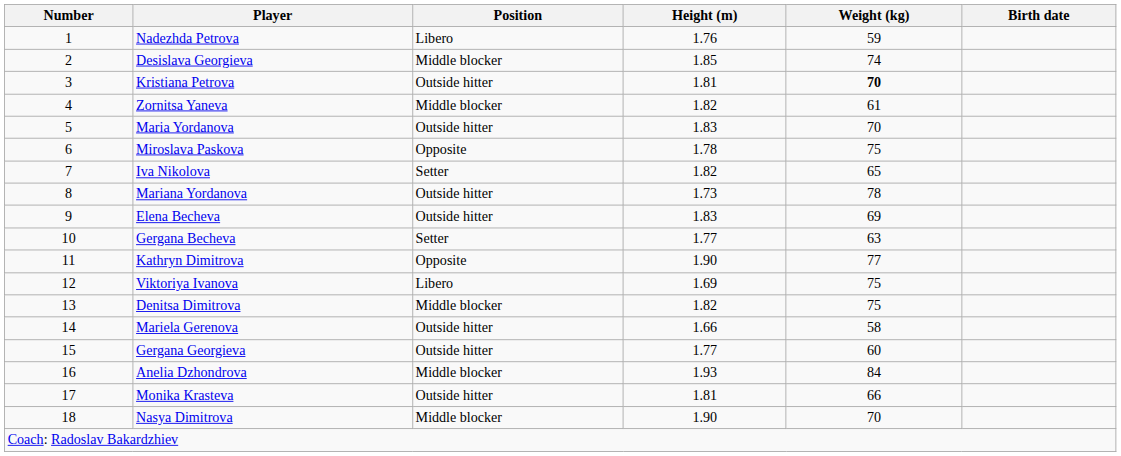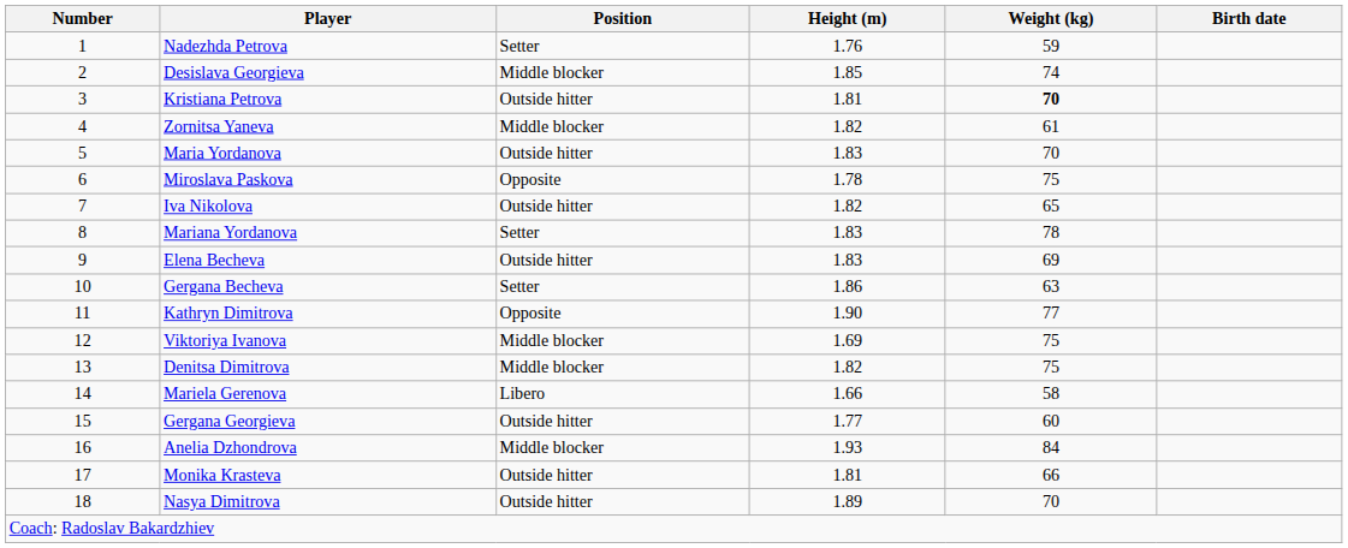Nadezhda Petrova | Position: Libero -> Setter
Iva Nikolova | Position: Setter -> Outside hitter
Mariana Yordanova | Position: Outside hitter -> Setter
Mariana Yordanova | Height (m): 1.73 -> 1.83
Gergana Becheva | Height (m): 1.77 -> 1.86
Viktoriya Ivanova | Position: Libero -> Middle blocker
Mariela Gerenova | Position: Outside hitter -> Libero
Nasya Dimitrova | Position: Middle blocker -> Outside hitter
Nasya Dimitrova | Height (m): 1.90 -> 1.89
